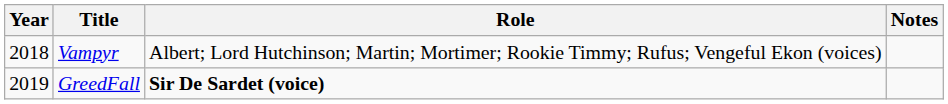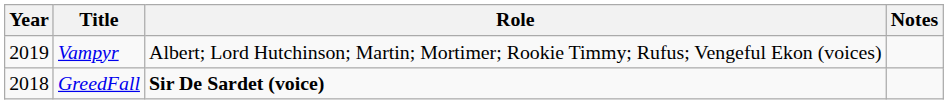Vampyr | Year: 2018 -> 2019
GreedFall | Year: 2019 -> 2018
